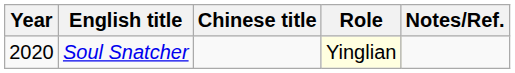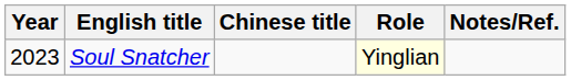Soul Snatcher | Year: 2020 -> 2023
